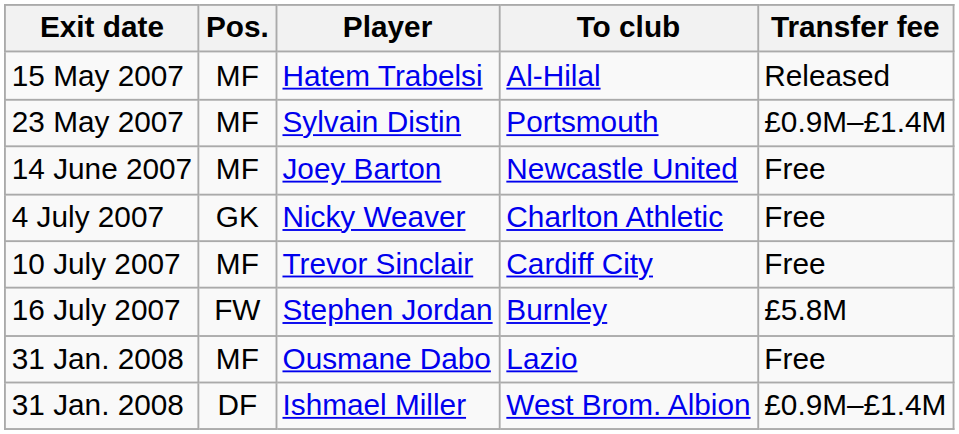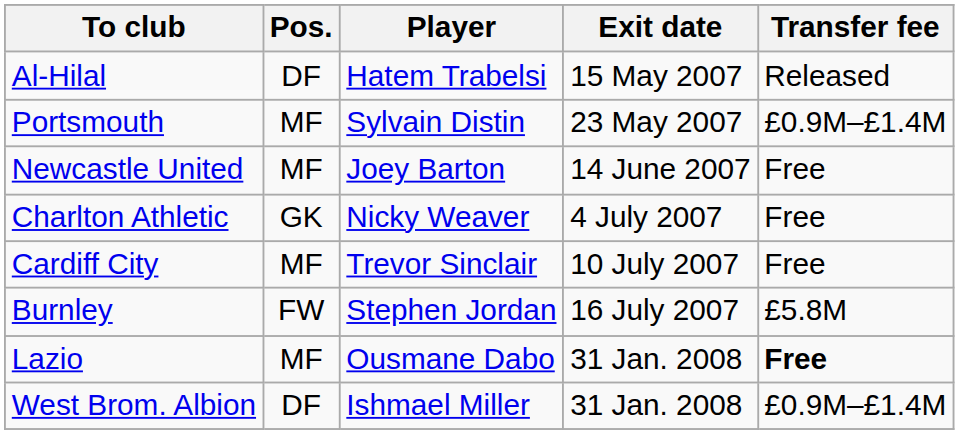columns swapped: Exit date <-> To club
Hatem Trabelsi | Pos.: MF -> DF
Ousmane Dabo | Transfer fee: normal -> bold
